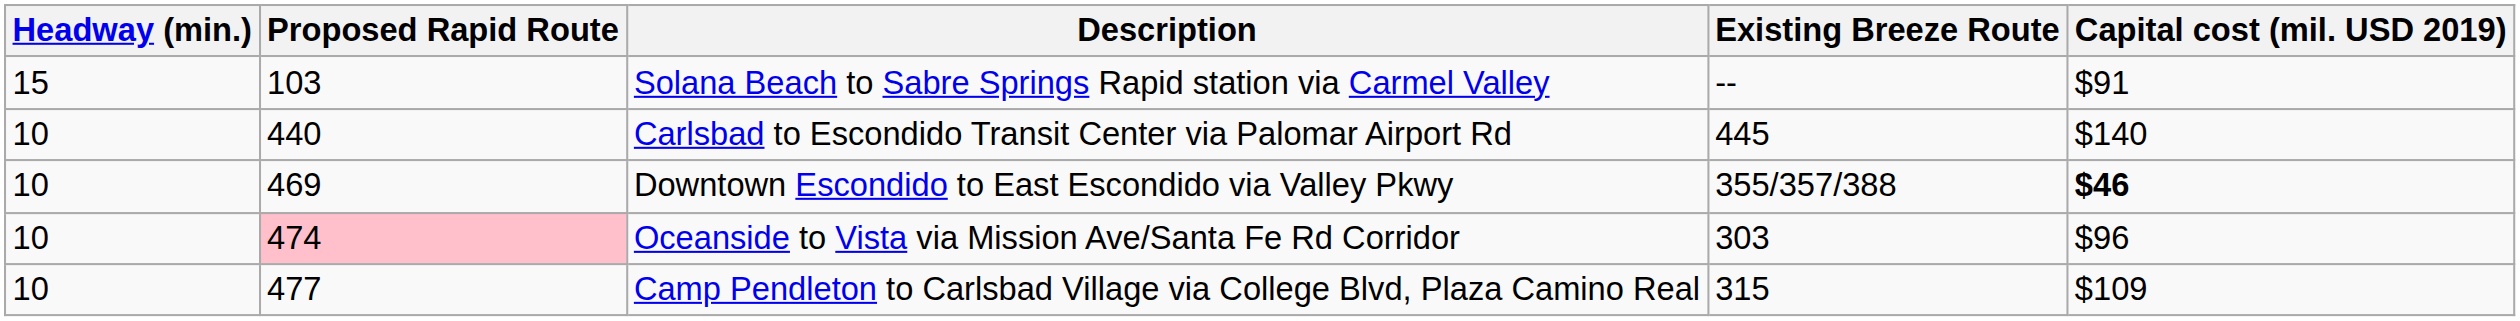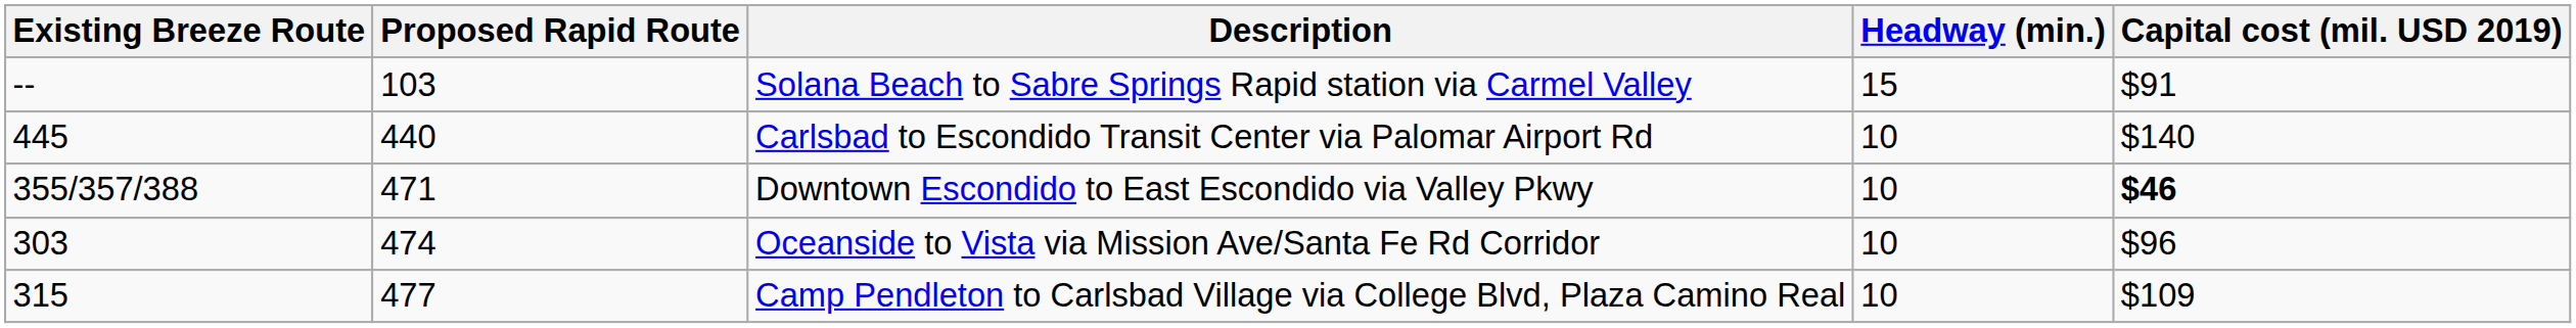columns swapped: Existing Breeze Route <-> Headway (min.)
Downtown Escondido to East Escondido via Valley Pkwy | Proposed Rapid Route: 469 -> 471
Oceanside to Vista via Mission Ave/Santa Fe Rd Corridor | Proposed Rapid Route: pink background -> no background
